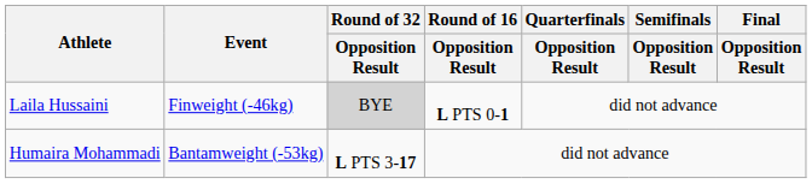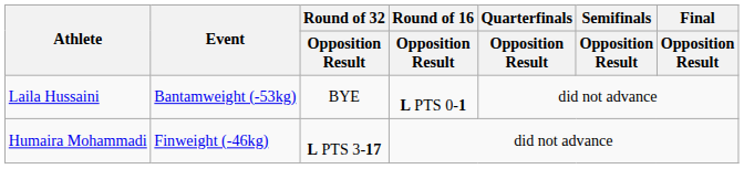Laila Hussaini | Event: Finweight (-46kg) -> Bantamweight (-53kg)
Laila Hussaini | Round of 32 / Opposition Result: lightgrey background -> no background
Humaira Mohammadi | Event: Bantamweight (-53kg) -> Finweight (-46kg)
